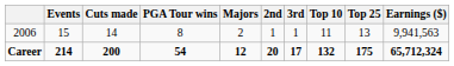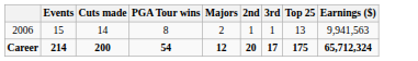- column: Top 10 | 11 | 132
